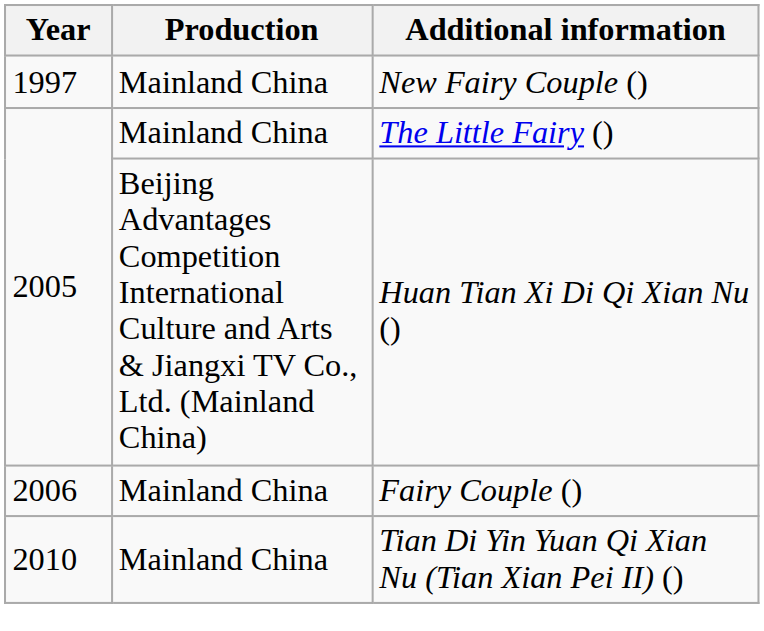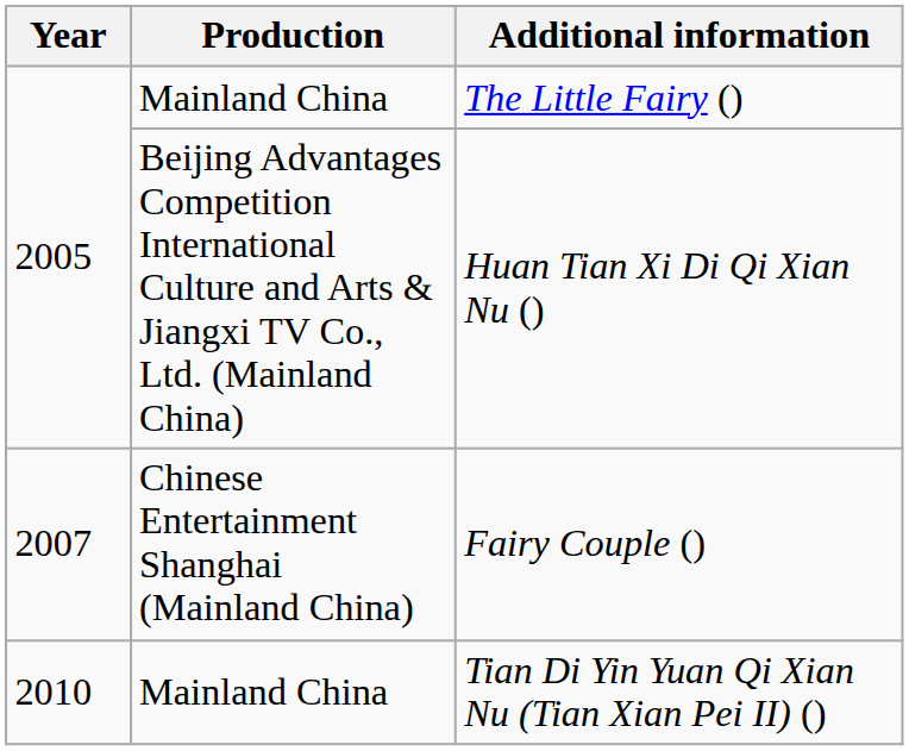- row: 1997 | Mainland China | New Fairy Couple ()
Fairy Couple () | Year: 2006 -> 2007
Fairy Couple () | Production: Mainland China -> Chinese Entertainment Shanghai (Mainland China)
